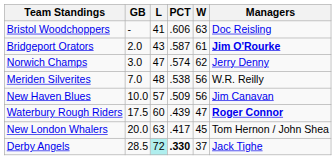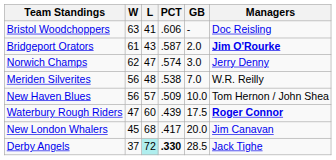columns swapped: W <-> GB
New Haven Blues | Managers: Jim Canavan -> Tom Hernon / John Shea
New London Whalers | L: 63 -> 68
New London Whalers | Managers: Tom Hernon / John Shea -> Jim Canavan
